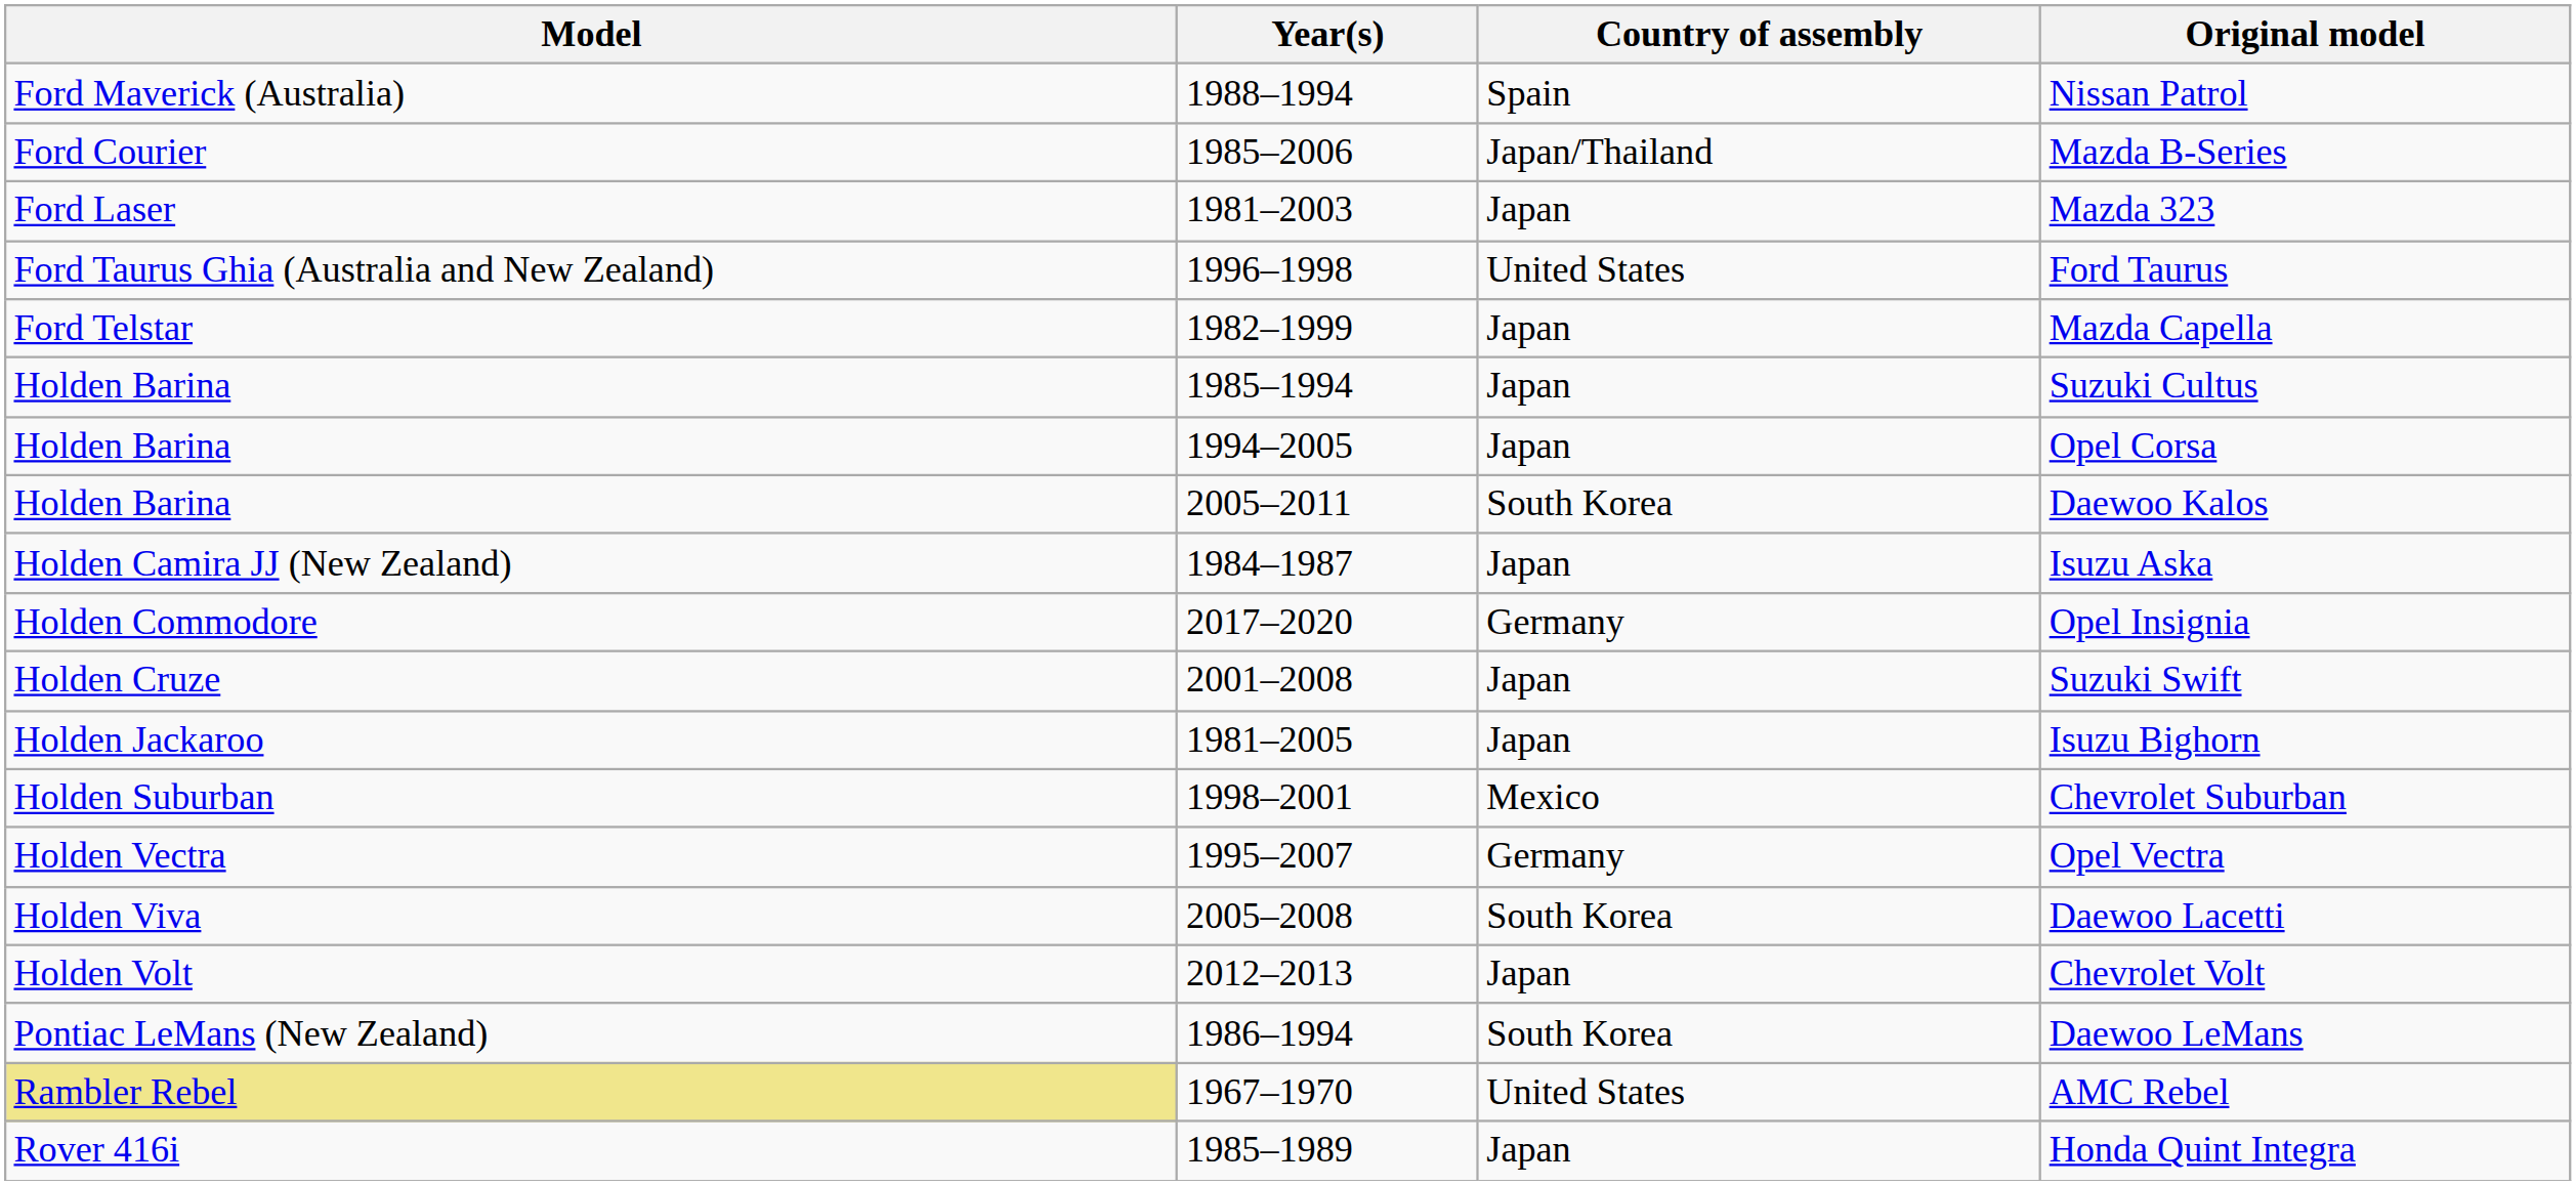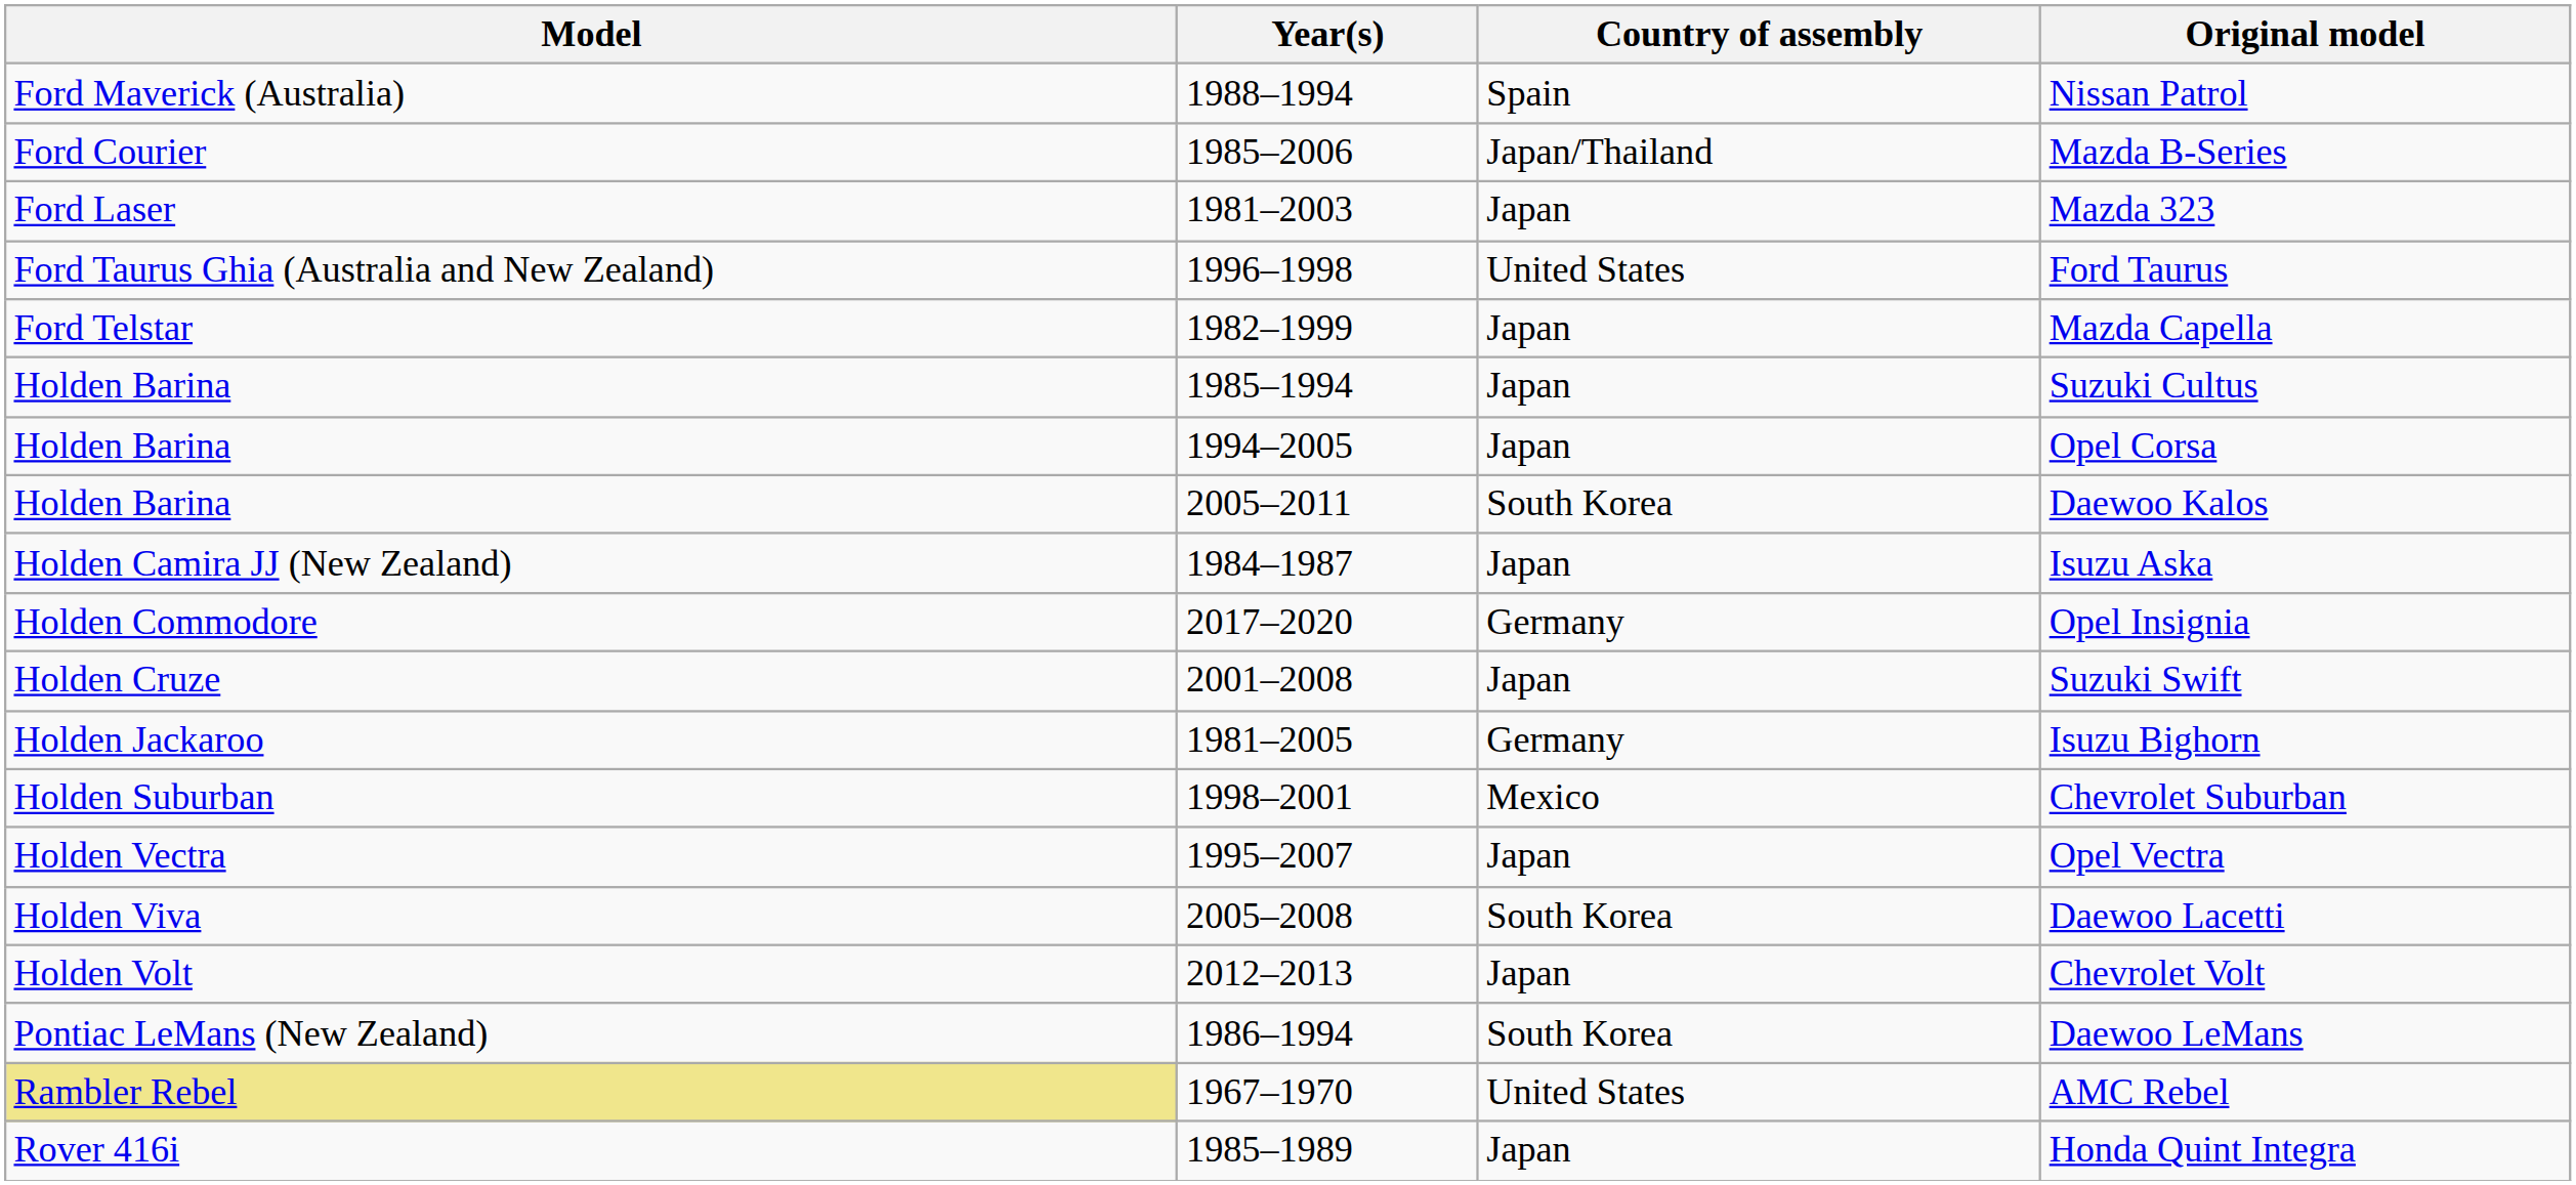Isuzu Bighorn | Country of assembly: Japan -> Germany
Opel Vectra | Country of assembly: Germany -> Japan
